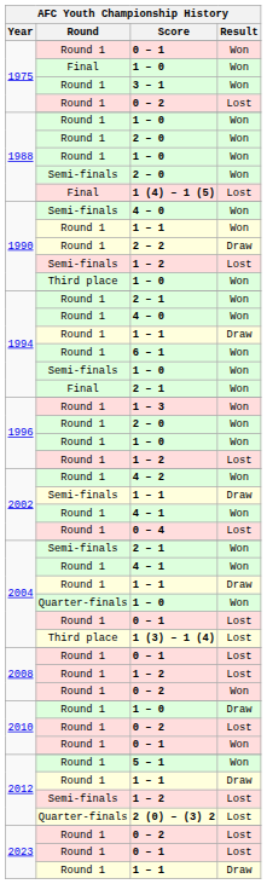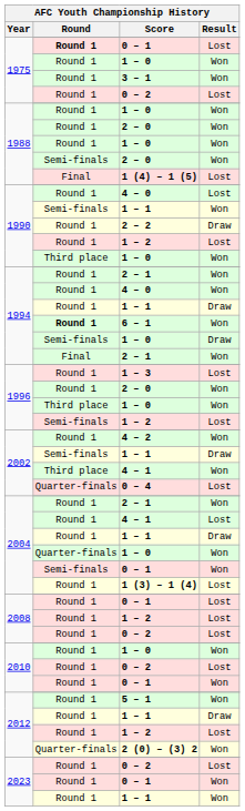1975 / 0 – 1 | Round: normal -> bold
1975 / 0 – 1 | Result: Won -> Lost
1975 / 1 – 0 | Round: Final -> Round 1
1990 / 4 – 0 | Round: Semi-finals -> Round 1
1990 / 4 – 0 | Result: Won -> Lost
1990 / 1 – 1 | Round: Round 1 -> Semi-finals
1990 / 1 – 2 | Round: Semi-finals -> Round 1
6 – 1 | Round: normal -> bold
1994 / 1 – 0 | Result: Won -> Draw
1 – 3 | Result: Won -> Lost
1996 / 1 – 0 | Round: Round 1 -> Third place
1996 / 1 – 2 | Round: Round 1 -> Semi-finals
2002 / 4 – 1 | Round: Round 1 -> Third place
0 – 4 | Round: Round 1 -> Quarter-finals
2004 / 2 – 1 | Round: Semi-finals -> Round 1
2004 / 4 – 1 | Result: Won -> Lost
2004 / 0 – 1 | Round: Round 1 -> Semi-finals
2004 / 0 – 1 | Result: Lost -> Won
1 (3) – 1 (4) | Round: Third place -> Round 1
2008 / 0 – 2 | Result: Won -> Lost
2010 / 1 – 0 | Result: Draw -> Won
2012 / 1 – 2 | Round: Semi-finals -> Round 1
2 (0) – (3) 2 | Result: Lost -> Won
2023 / 0 – 1 | Result: Lost -> Won
2023 / 1 – 1 | Result: Draw -> Won
